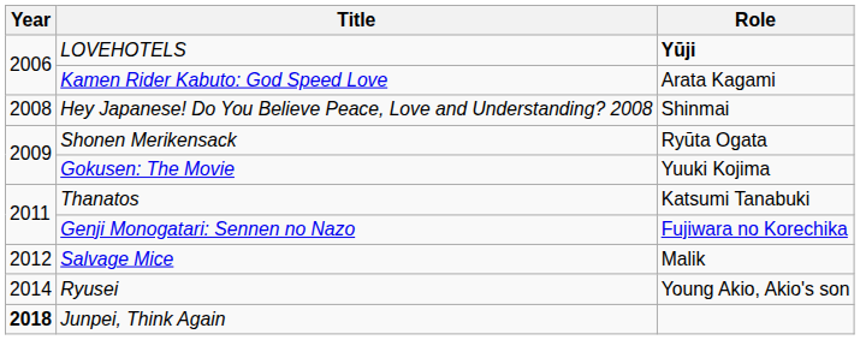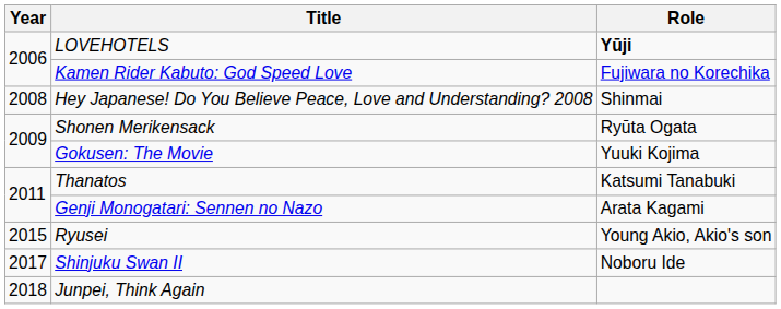Kamen Rider Kabuto: God Speed Love | Role: Arata Kagami -> Fujiwara no Korechika
Genji Monogatari: Sennen no Nazo | Role: Fujiwara no Korechika -> Arata Kagami
- row: 2012 | Salvage Mice | Malik
Ryusei | Year: 2014 -> 2015
+ row: 2017 | Shinjuku Swan II | Noboru Ide
Junpei, Think Again | Year: bold -> normal
